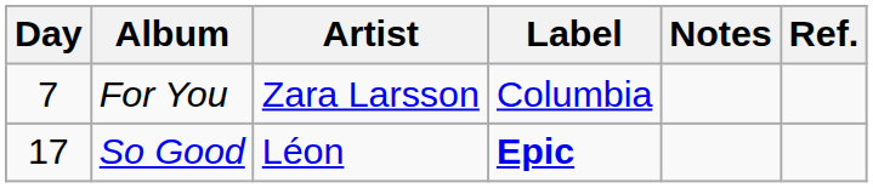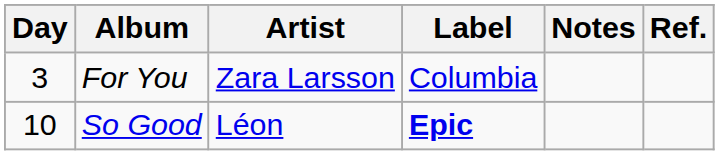For You | Day: 7 -> 3
So Good | Day: 17 -> 10
